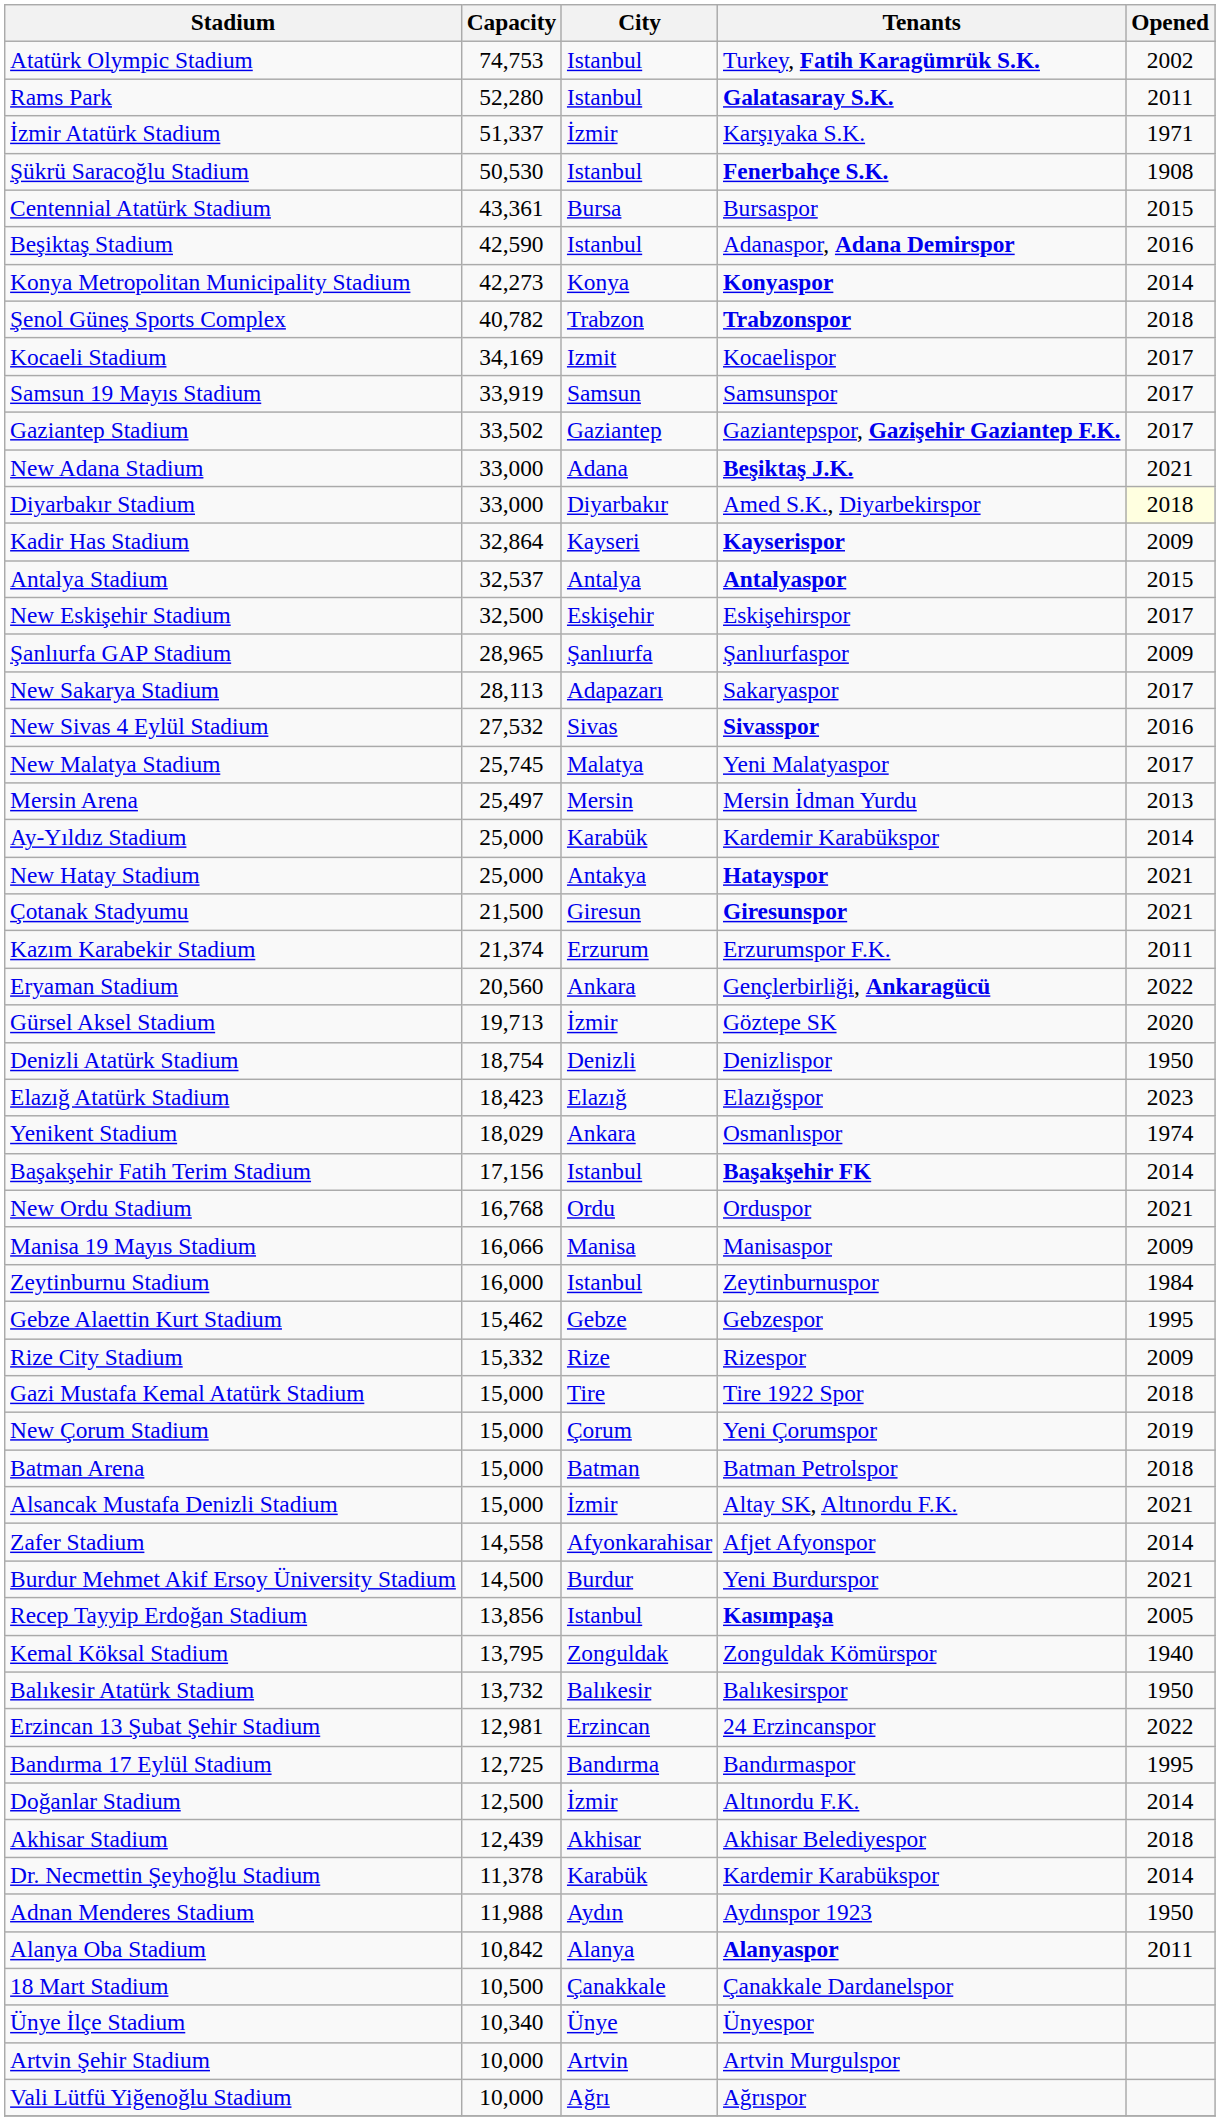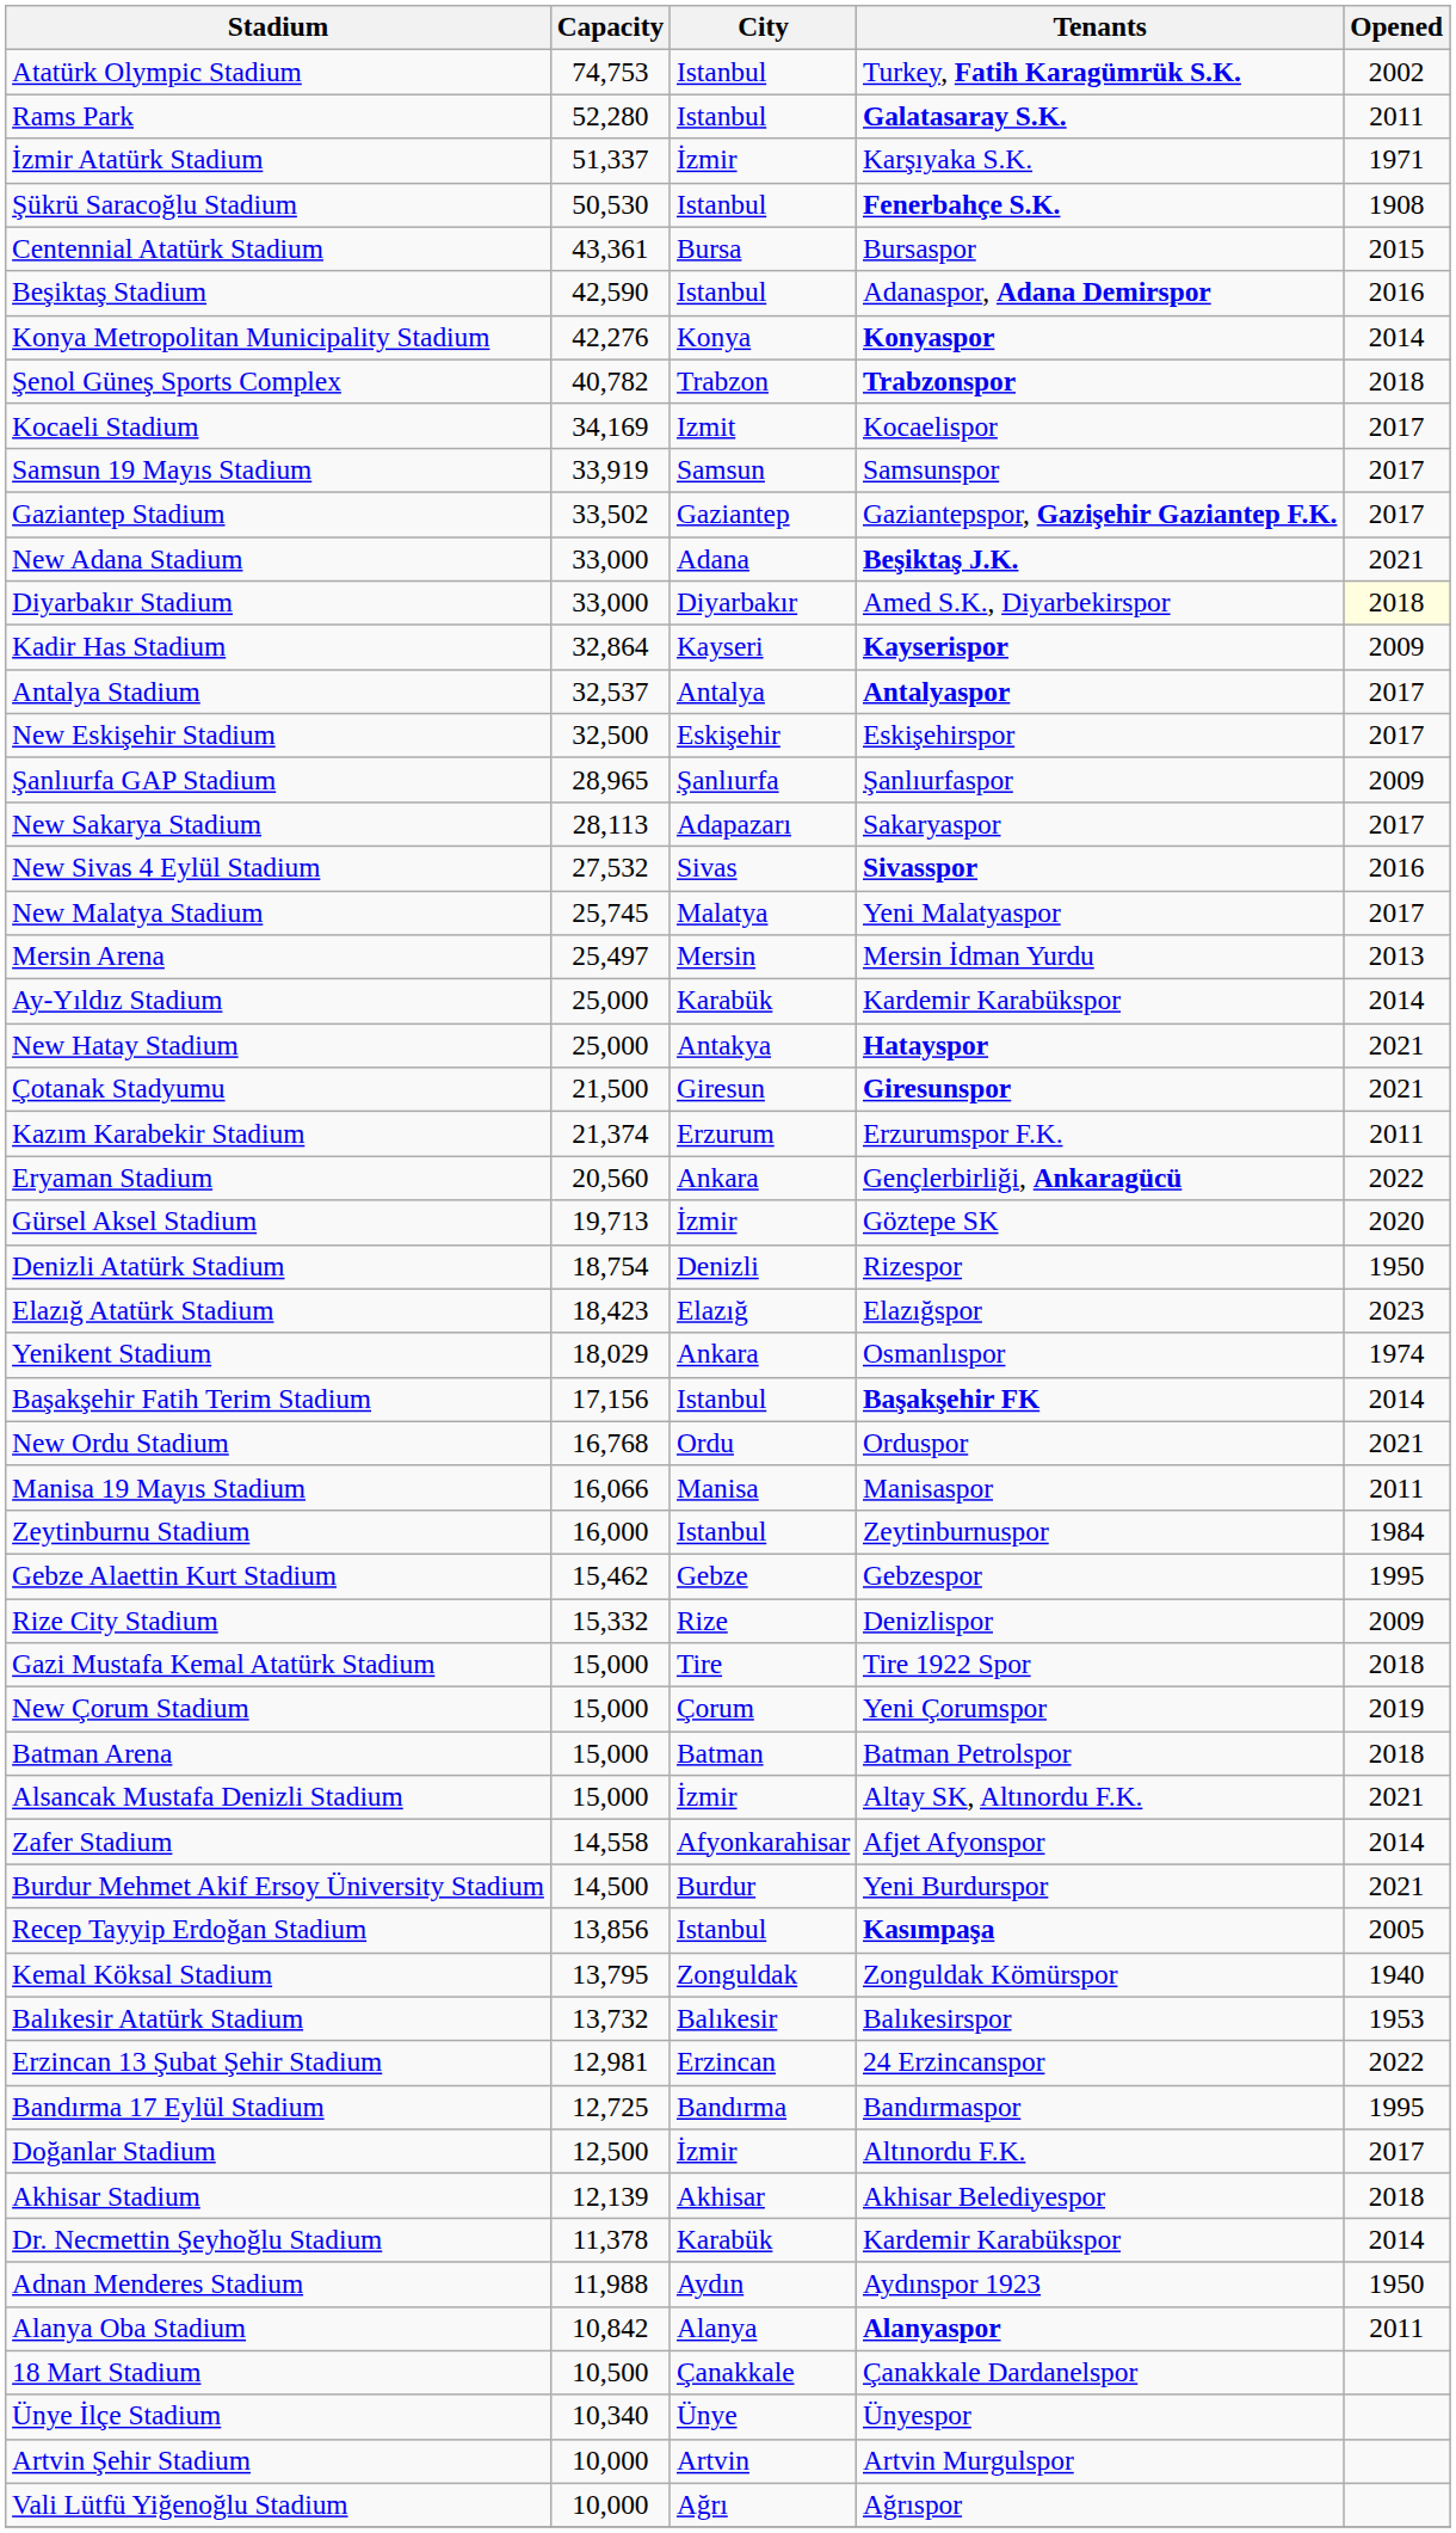Konya Metropolitan Municipality Stadium | Capacity: 42,273 -> 42,276
Antalya Stadium | Opened: 2015 -> 2017
Denizli Atatürk Stadium | Tenants: Denizlispor -> Rizespor
Manisa 19 Mayıs Stadium | Opened: 2009 -> 2011
Rize City Stadium | Tenants: Rizespor -> Denizlispor
Balıkesir Atatürk Stadium | Opened: 1950 -> 1953
Doğanlar Stadium | Opened: 2014 -> 2017
Akhisar Stadium | Capacity: 12,439 -> 12,139
